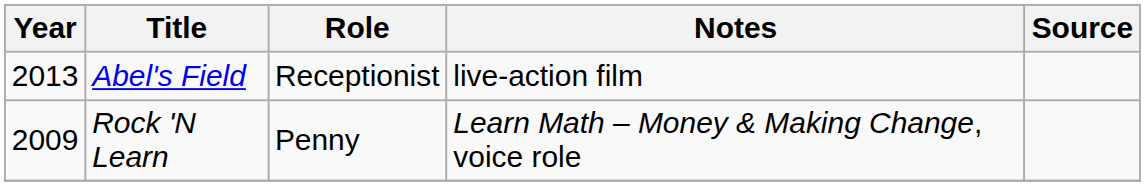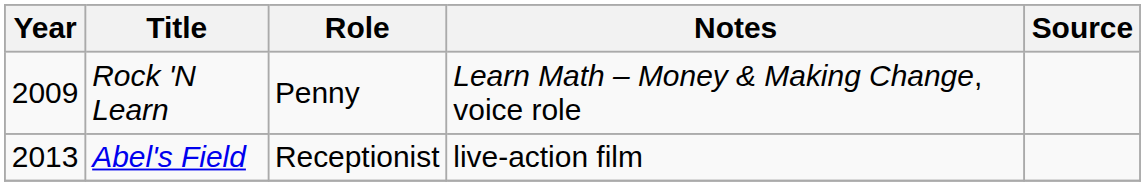rows swapped: Rock 'N Learn <-> Abel's Field
